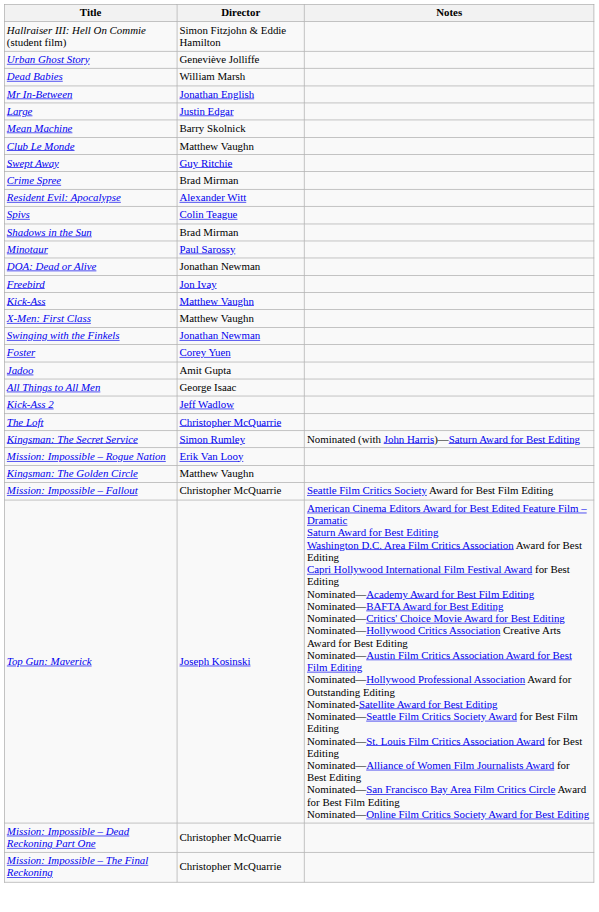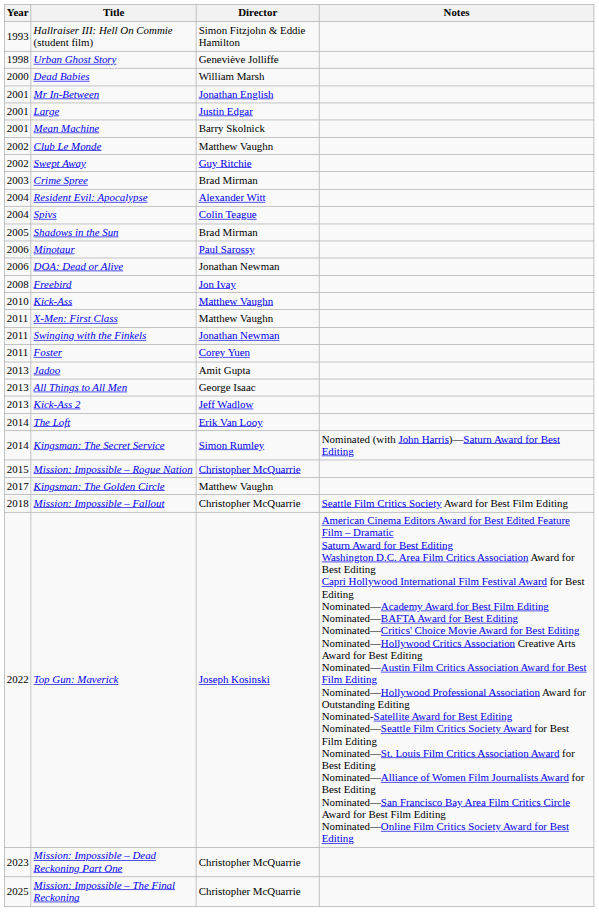+ column: Year | 1993 | 1998 | 2000 | 2001 | 2001 | 2001 | 2002 | 2002 | 2003 | 2004 | 2004 | 2005 | 2006 | 2006 | 2008 | 2010 | 2011 | 2011 | 2011 | 2013 | 2013 | 2013 | 2014 | 2014 | 2015 | 2017 | 2018 | 2022 | 2023 | 2025
The Loft | Director: Christopher McQuarrie -> Erik Van Looy
Mission: Impossible – Rogue Nation | Director: Erik Van Looy -> Christopher McQuarrie
